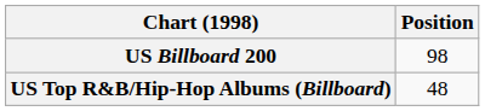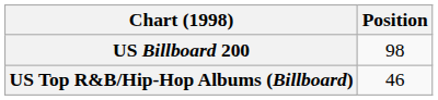US Top R&B/Hip-Hop Albums (Billboard) | Position: 48 -> 46
